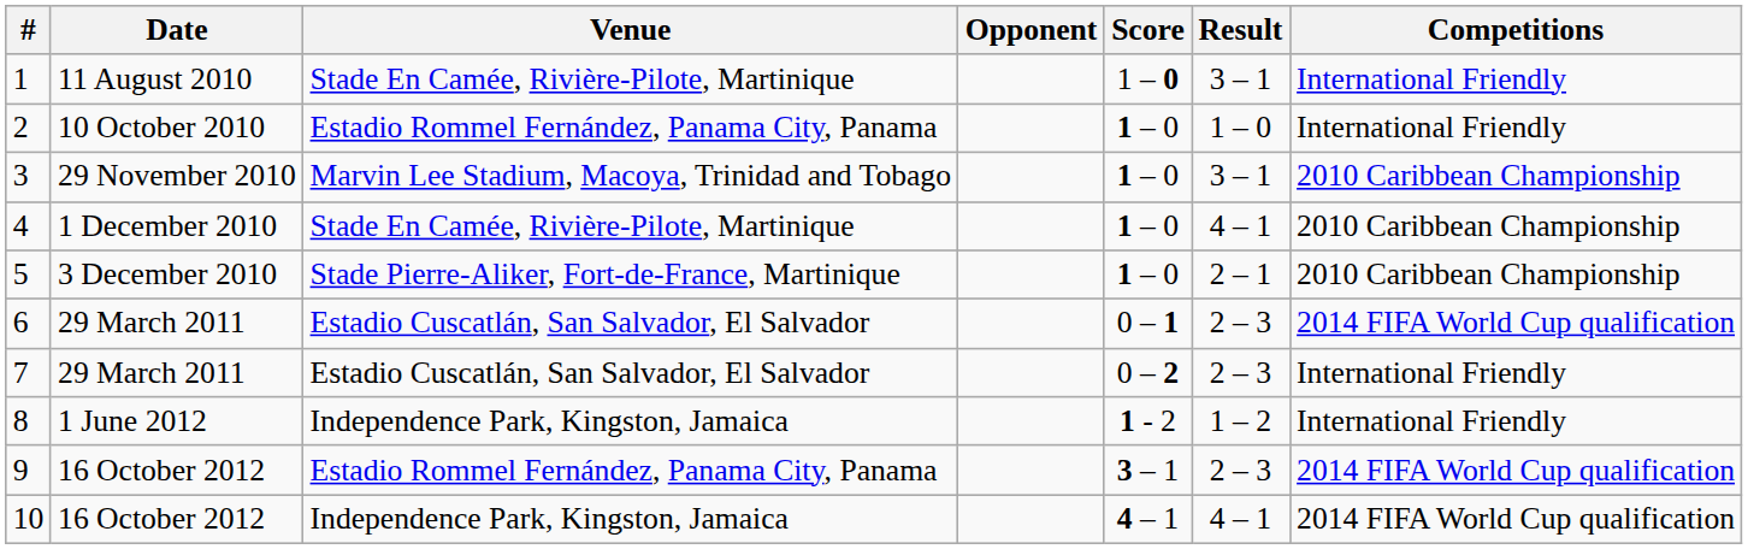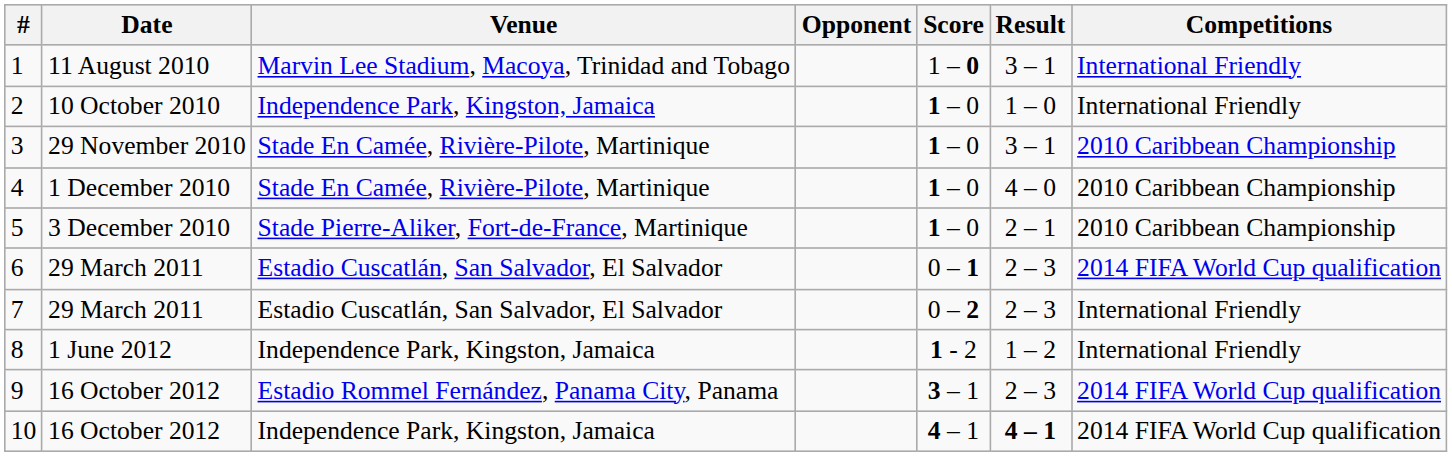1 | Venue: Stade En Camée, Rivière-Pilote, Martinique -> Marvin Lee Stadium, Macoya, Trinidad and Tobago
2 | Venue: Estadio Rommel Fernández, Panama City, Panama -> Independence Park, Kingston, Jamaica
3 | Venue: Marvin Lee Stadium, Macoya, Trinidad and Tobago -> Stade En Camée, Rivière-Pilote, Martinique
4 | Result: 4 – 1 -> 4 – 0
10 | Result: normal -> bold
